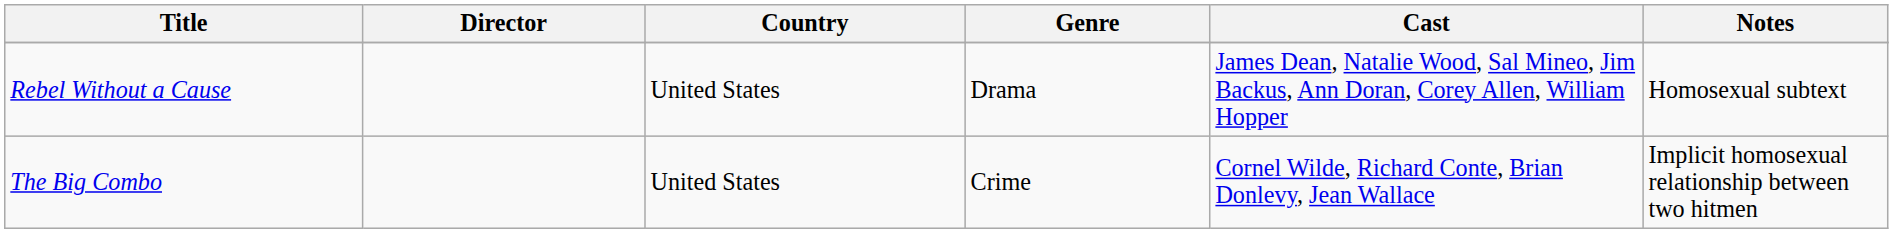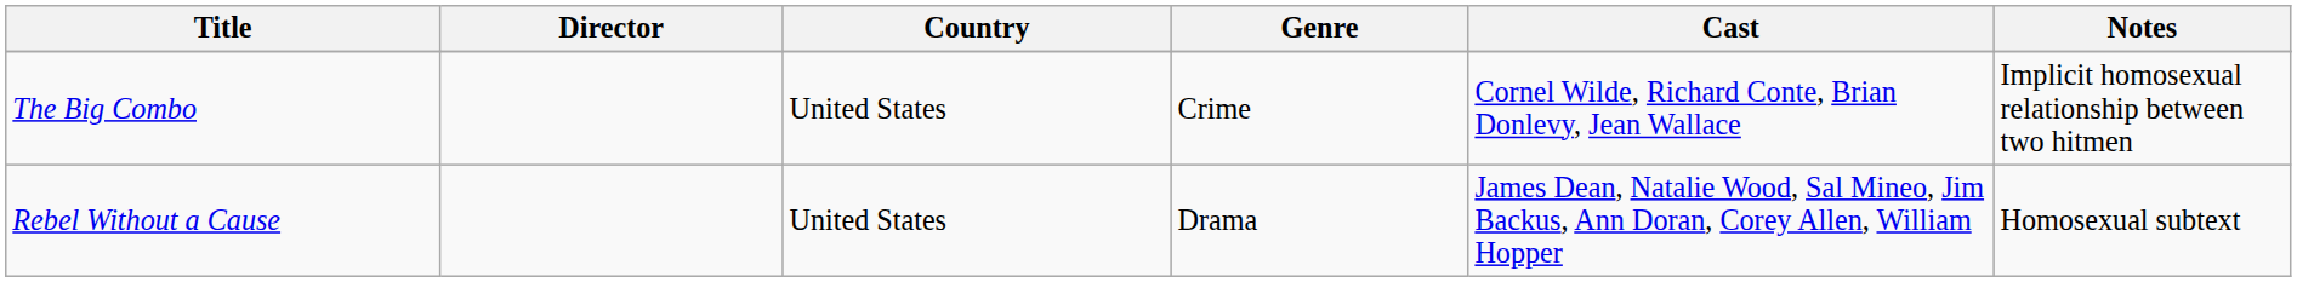rows swapped: Rebel Without a Cause <-> The Big Combo
